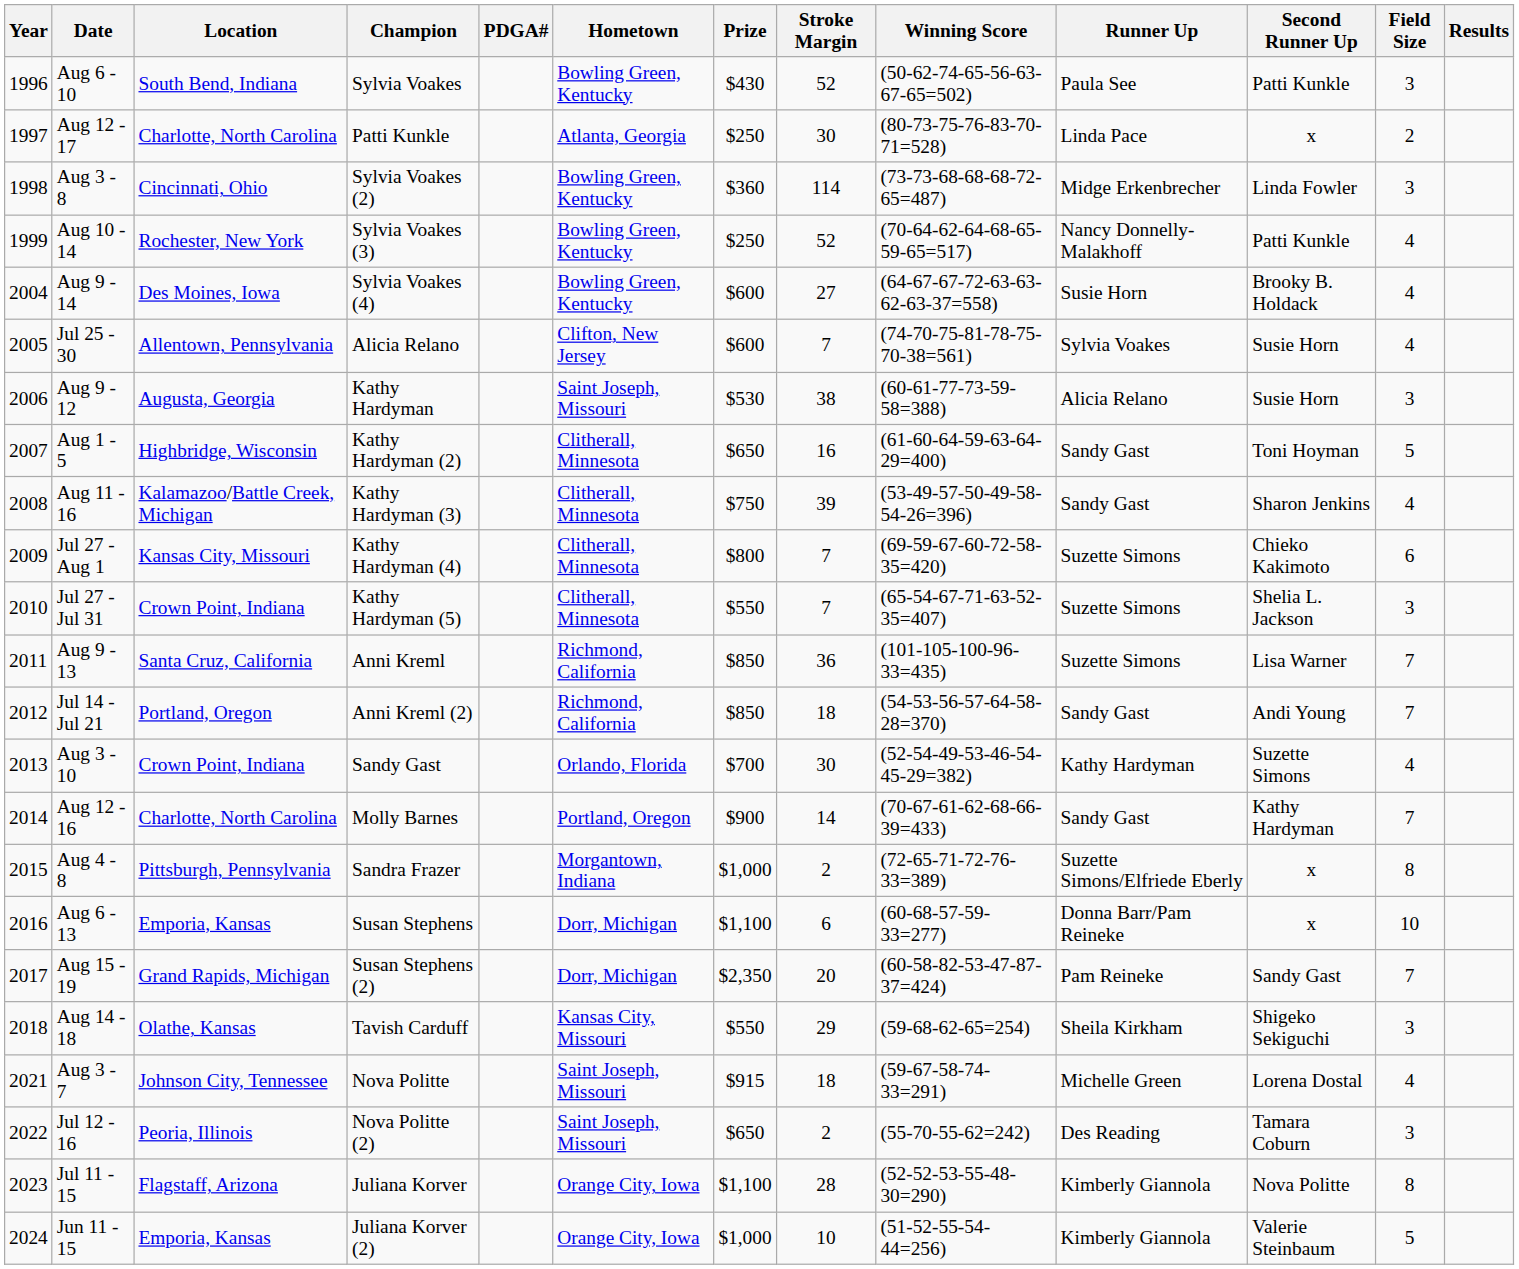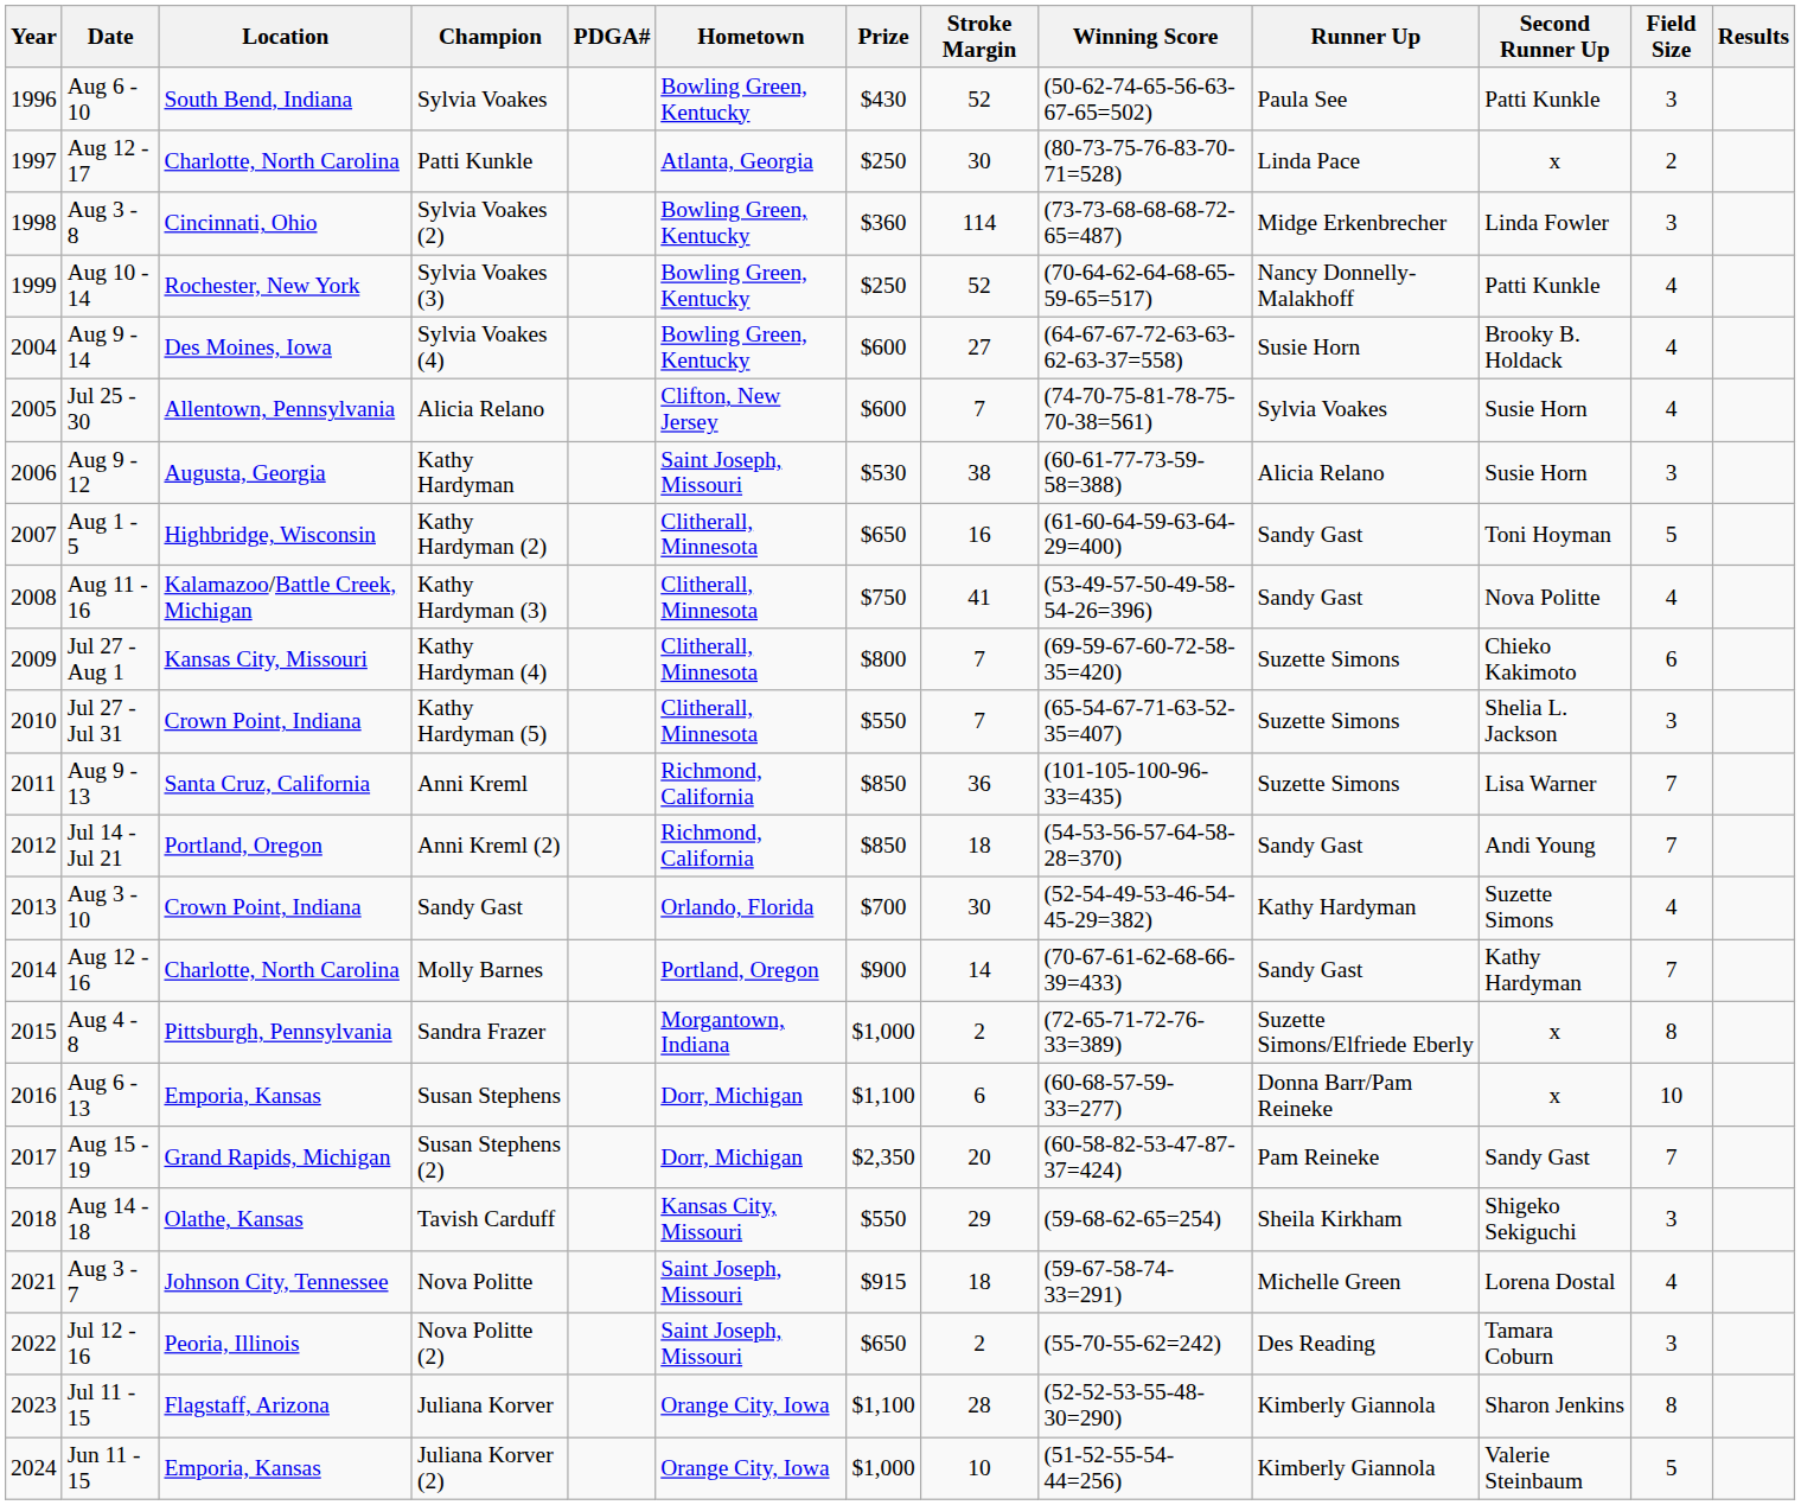Aug 11 - 16 | Stroke Margin: 39 -> 41
Aug 11 - 16 | Second Runner Up: Sharon Jenkins -> Nova Politte
Jul 11 - 15 | Second Runner Up: Nova Politte -> Sharon Jenkins
